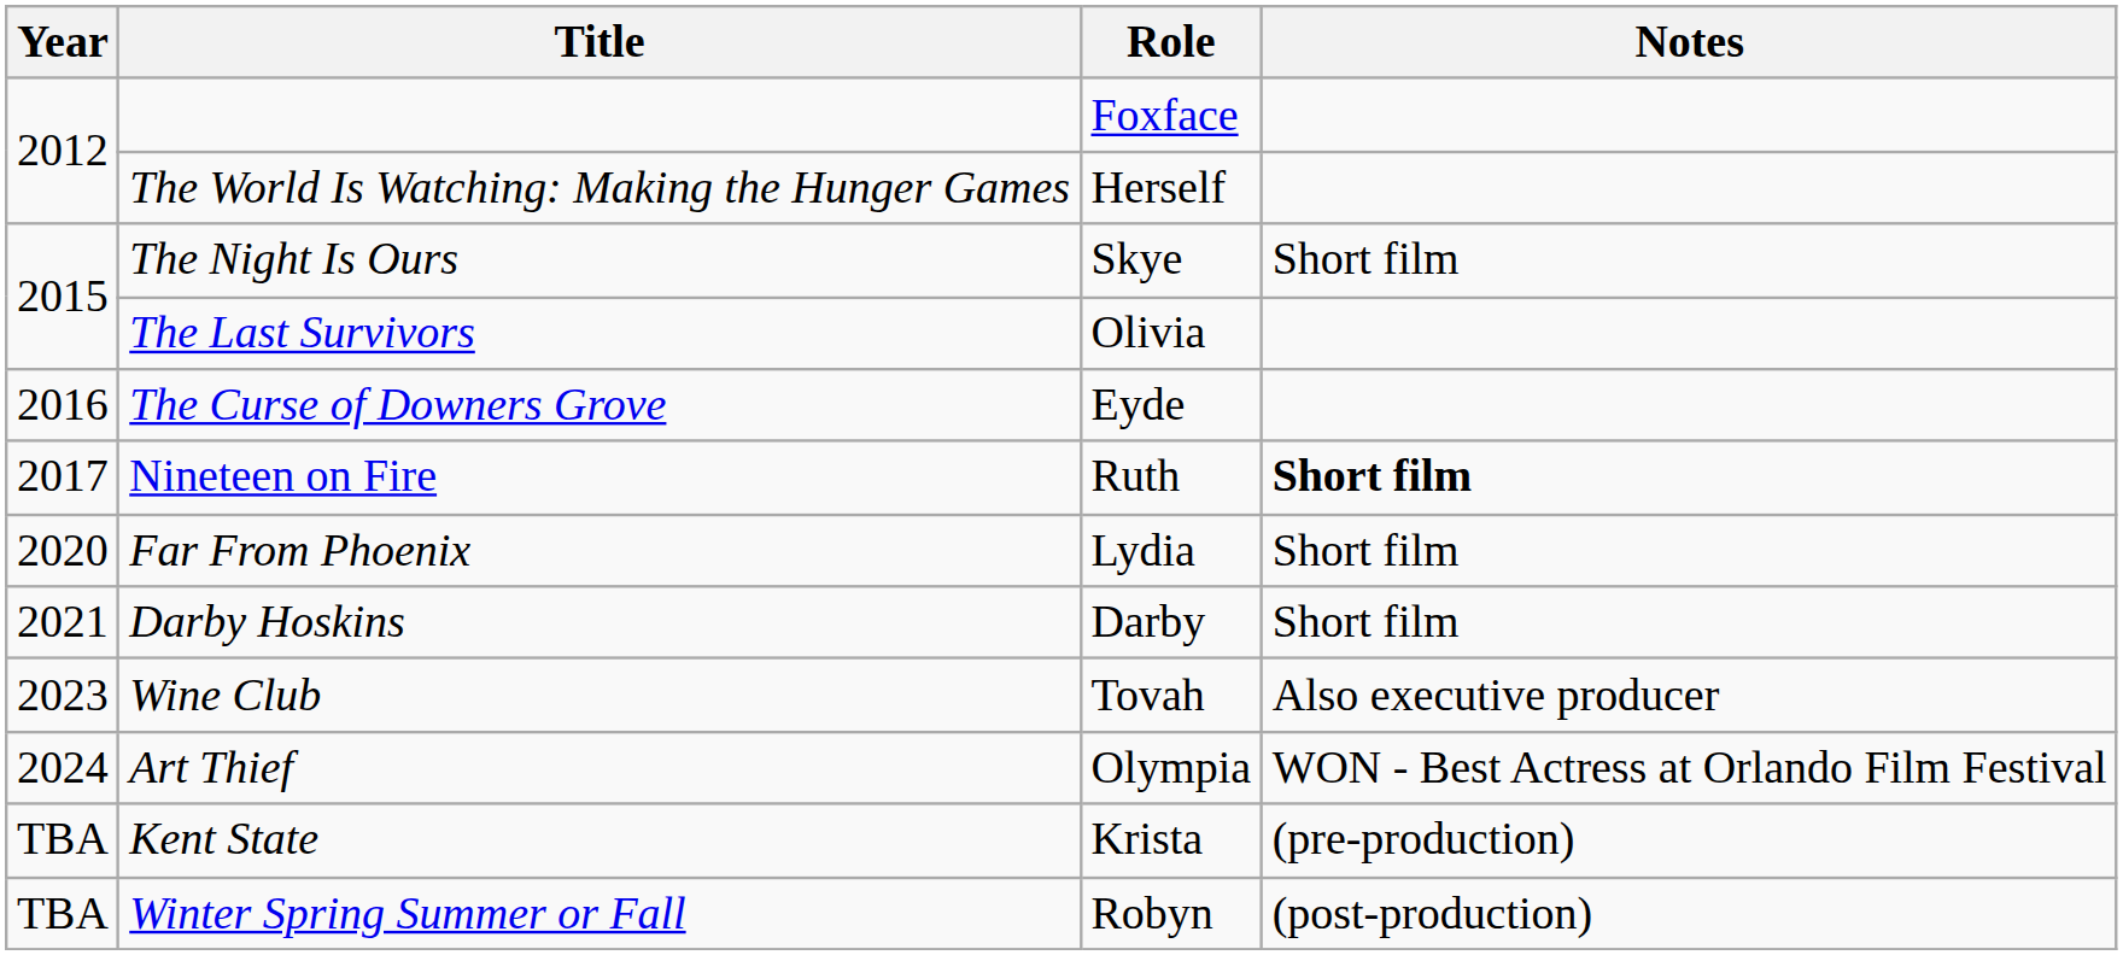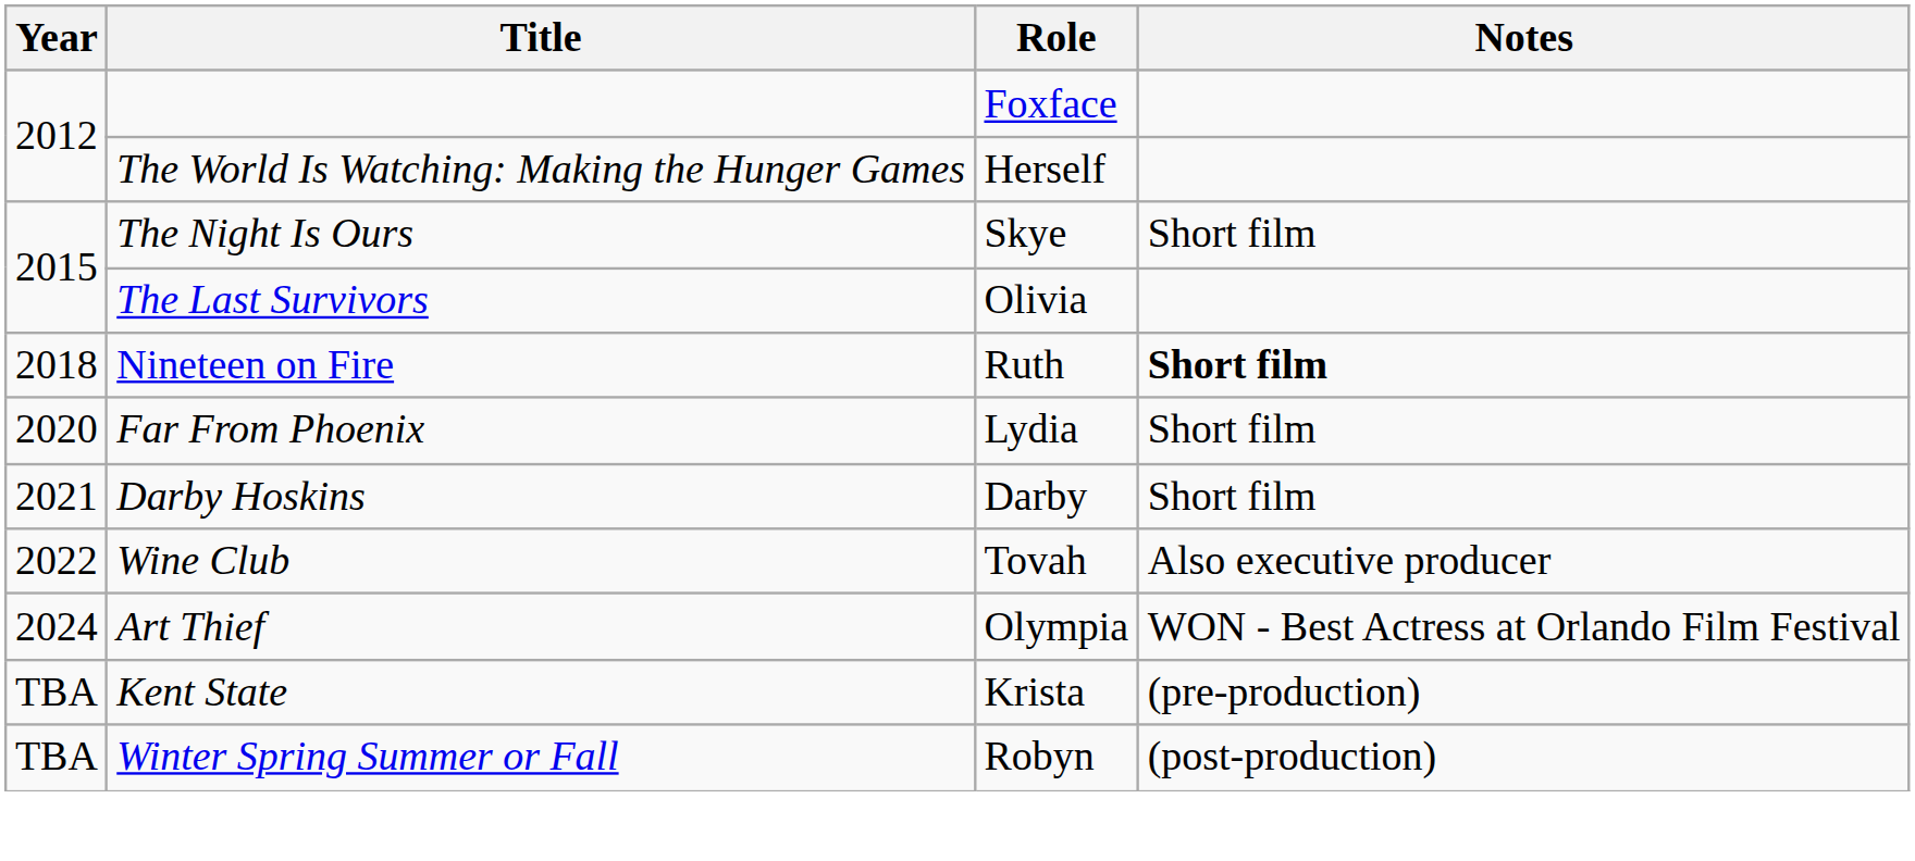- row: 2016 | The Curse of Downers Grove | Eyde
Nineteen on Fire | Year: 2017 -> 2018
Wine Club | Year: 2023 -> 2022
